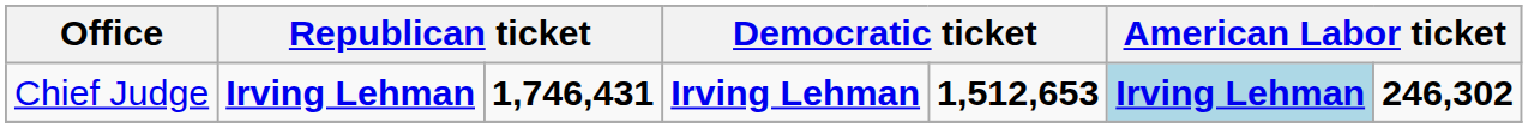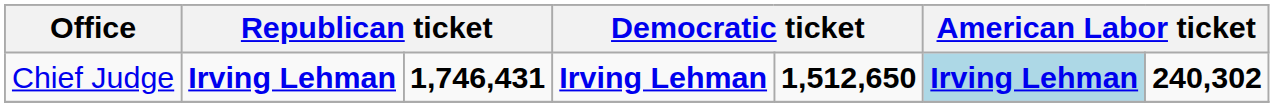Chief Judge | column 5: 1,512,653 -> 1,512,650
Chief Judge | column 7: 246,302 -> 240,302
